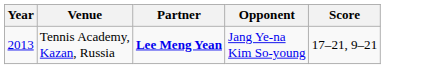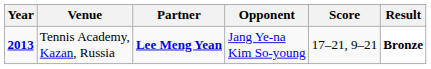+ column: Result | Bronze
Tennis Academy, Kazan, Russia | Year: normal -> bold
